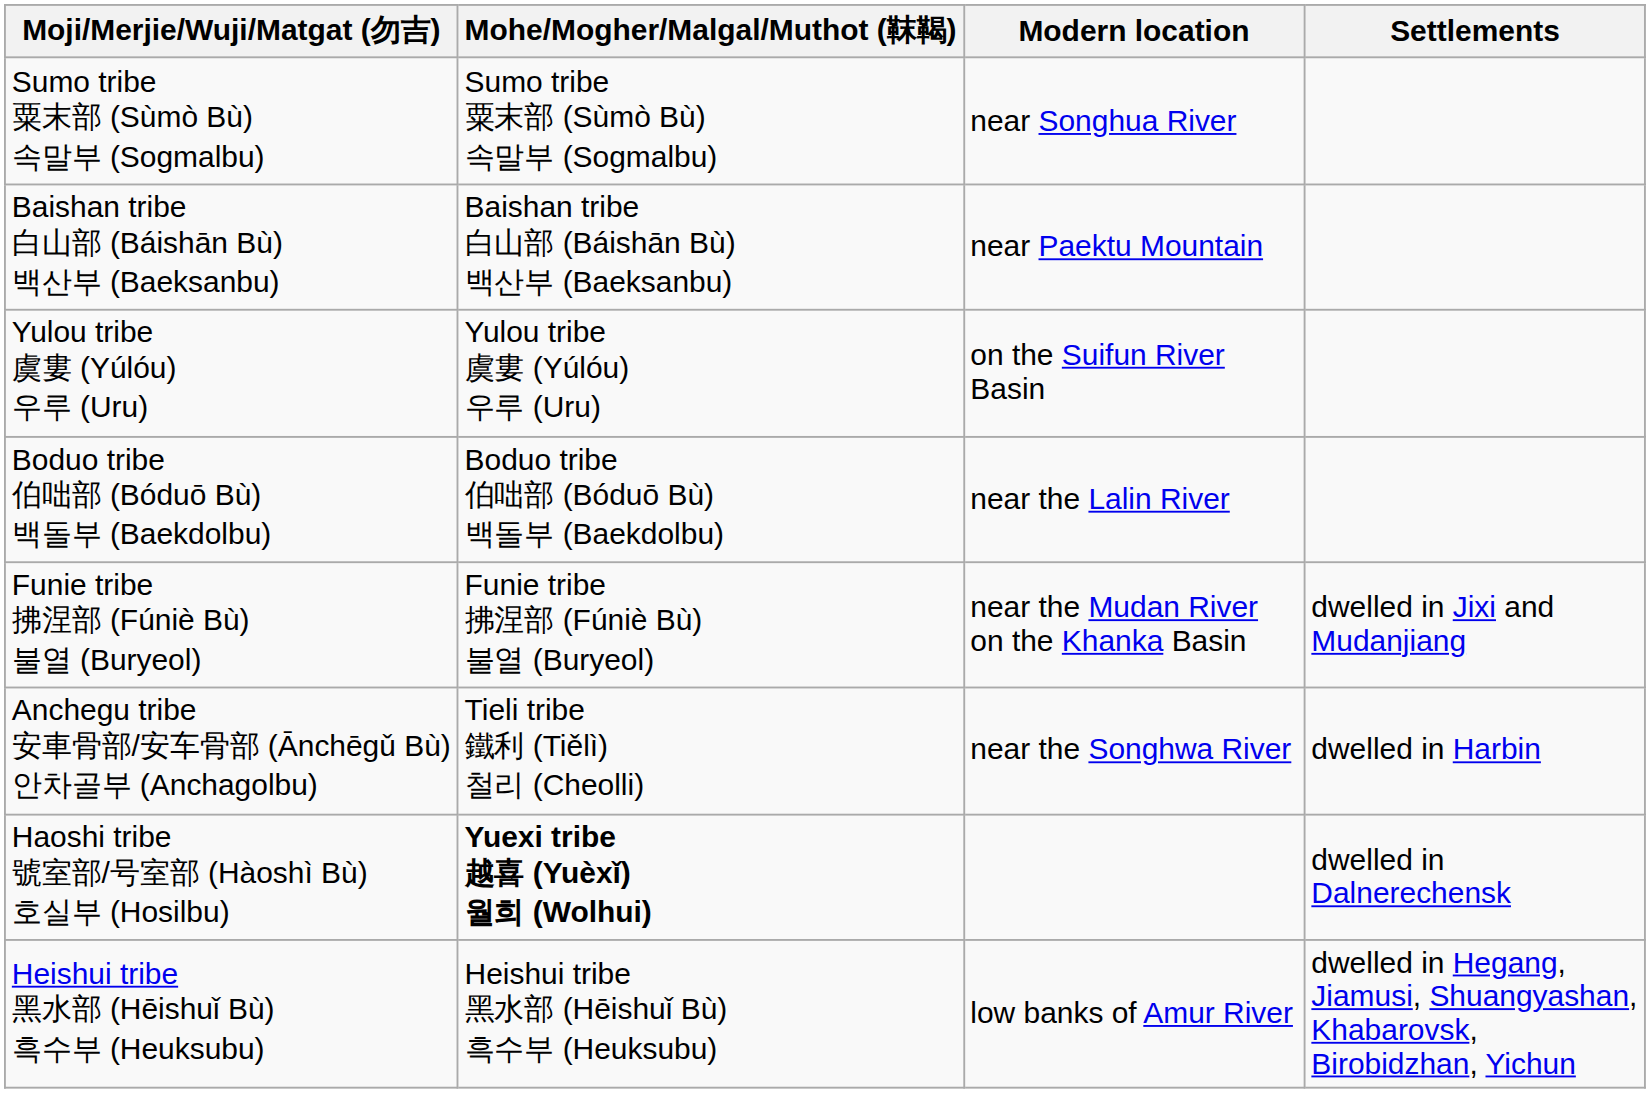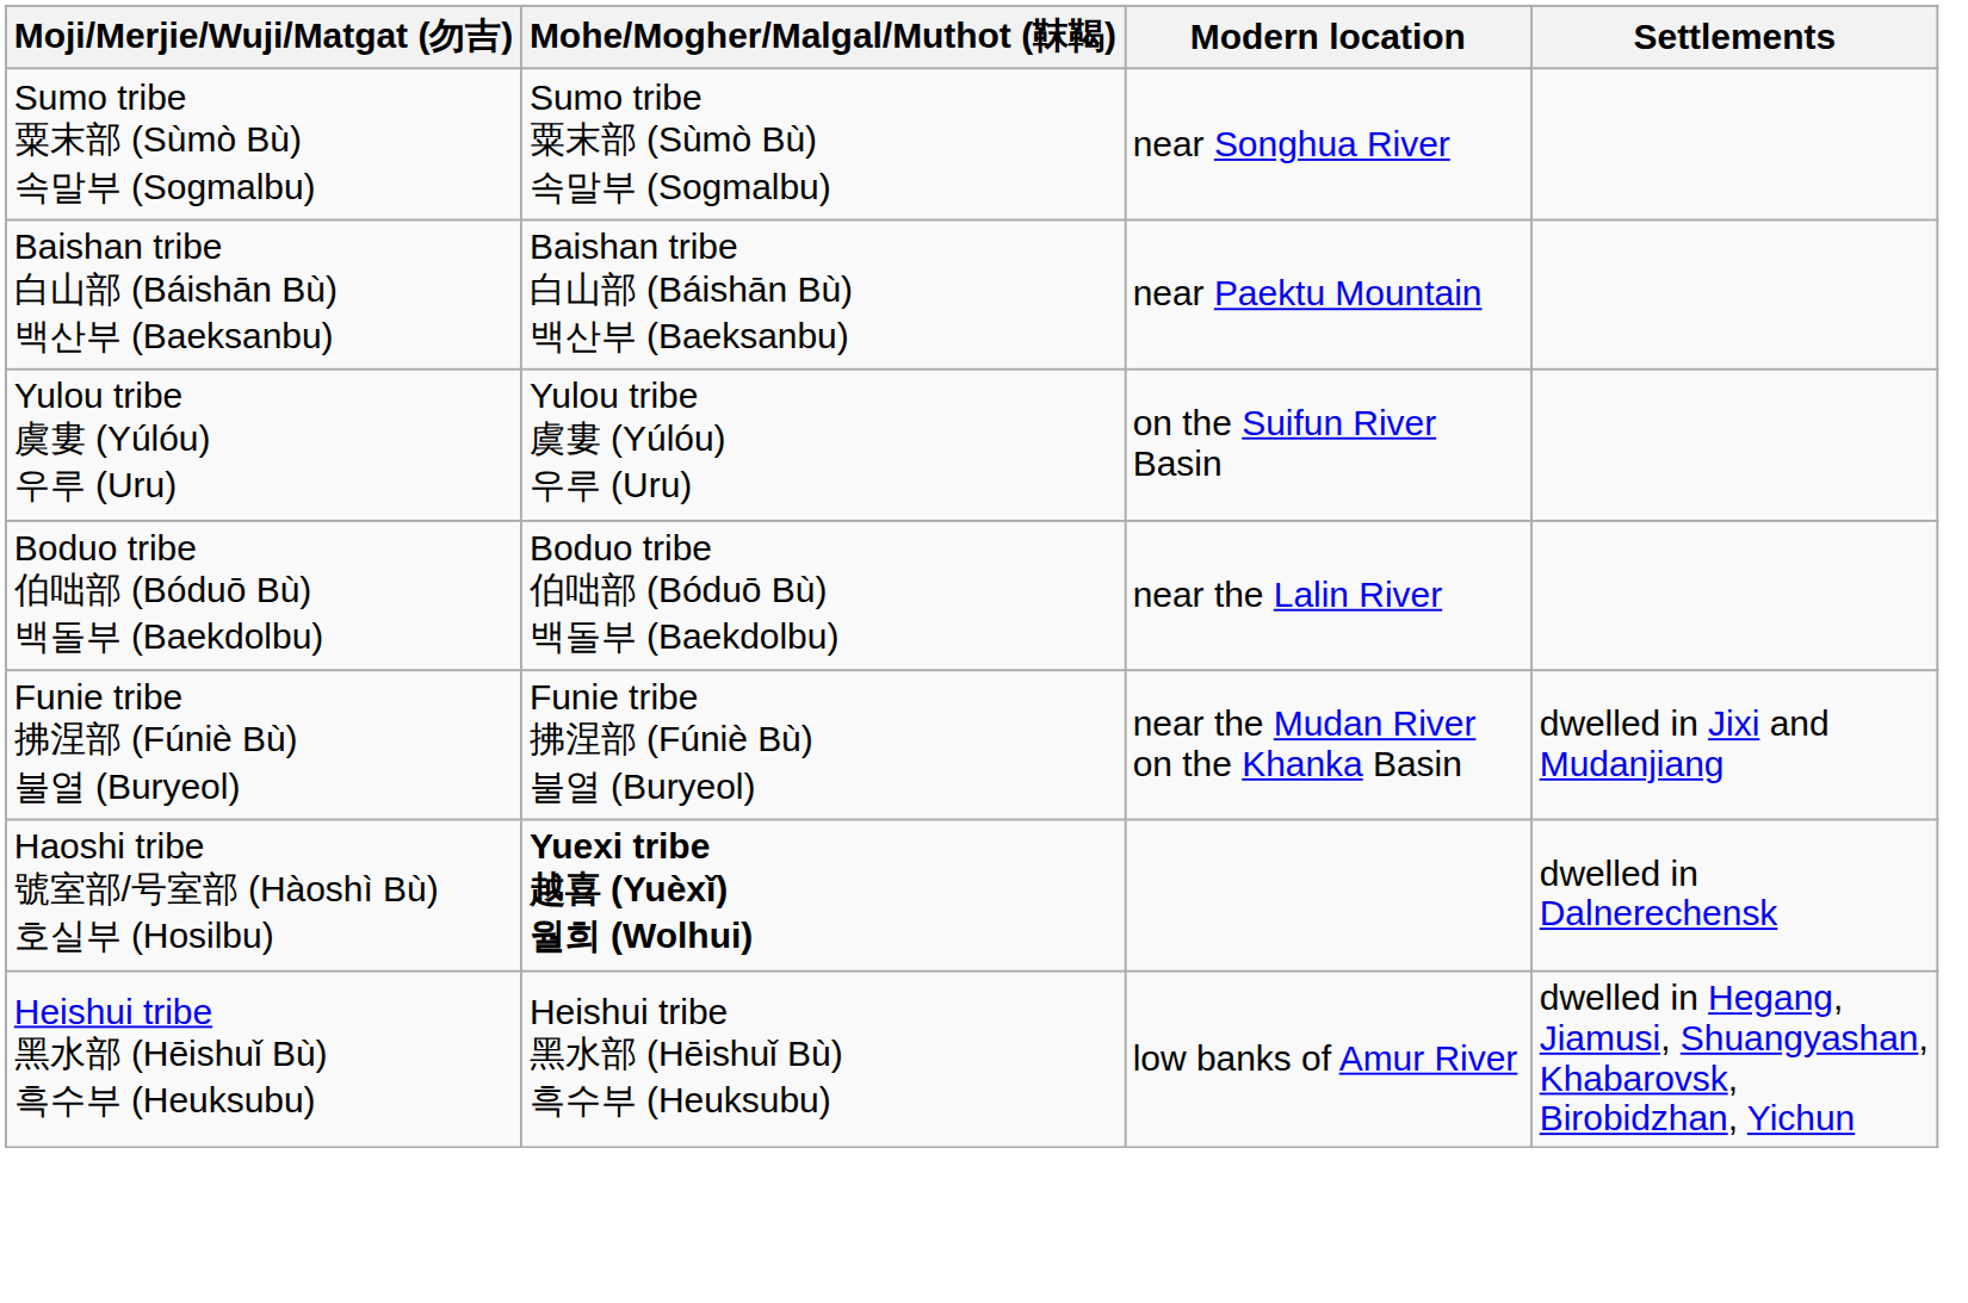- row: Anchegu tribe 安車骨部/安车骨部 (Ānchēgǔ Bù) 안차골부 (Anchagolbu) | Tieli tribe 鐵利 (Tiělì) 철리 (Cheolli) | near the Songhwa River | dwelled in Harbin
